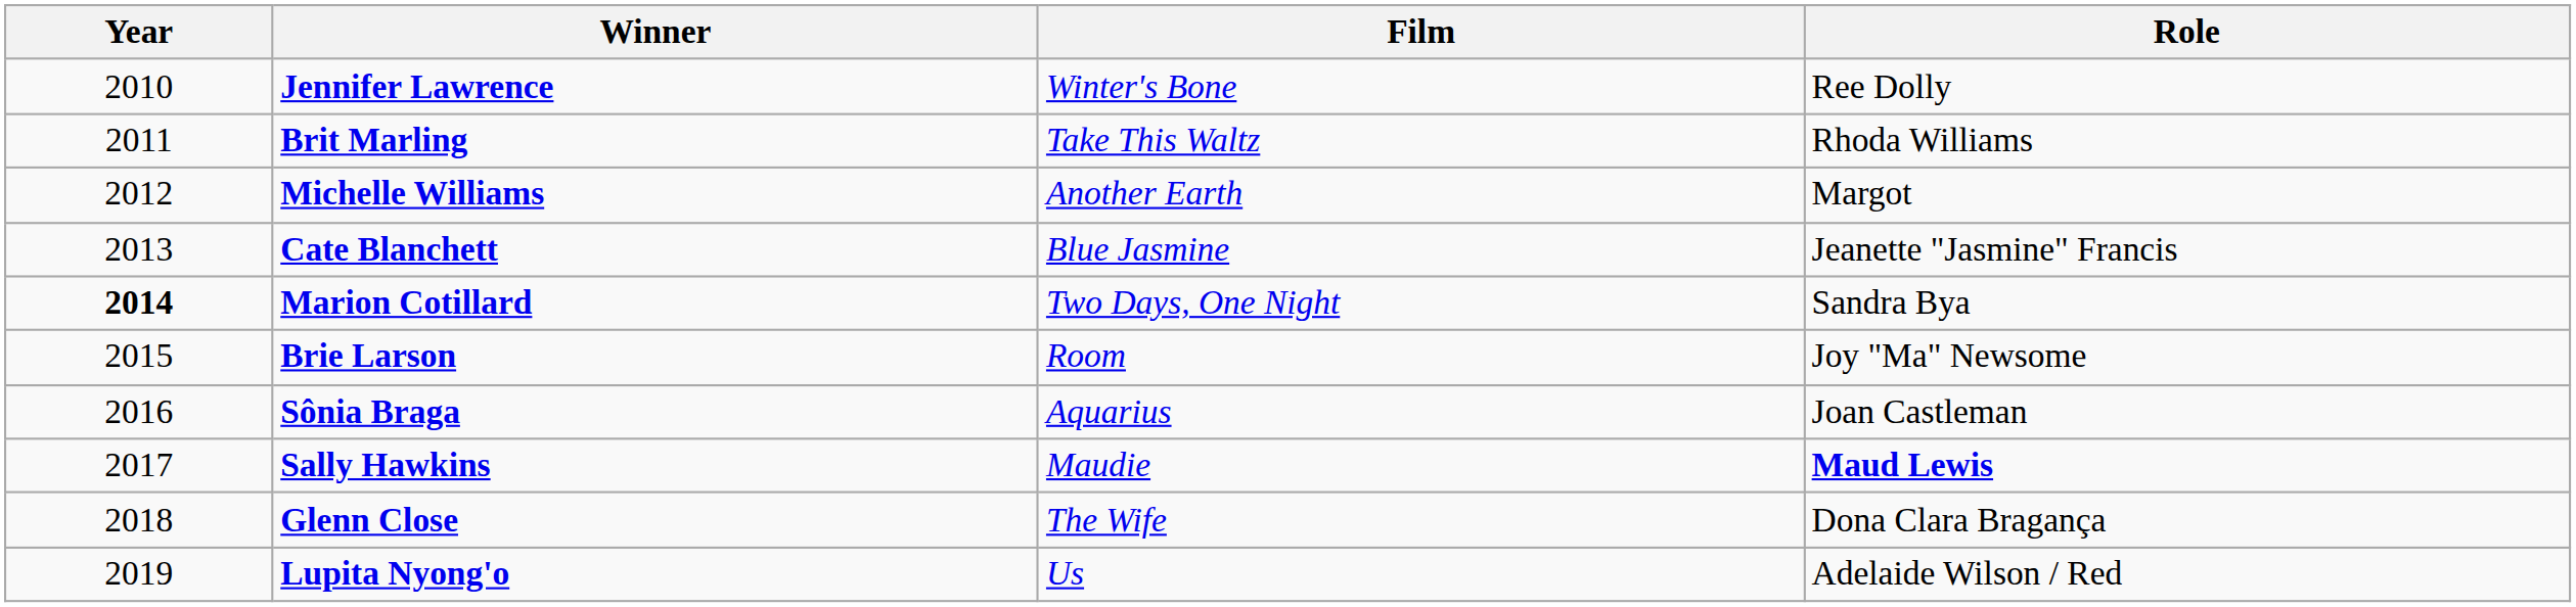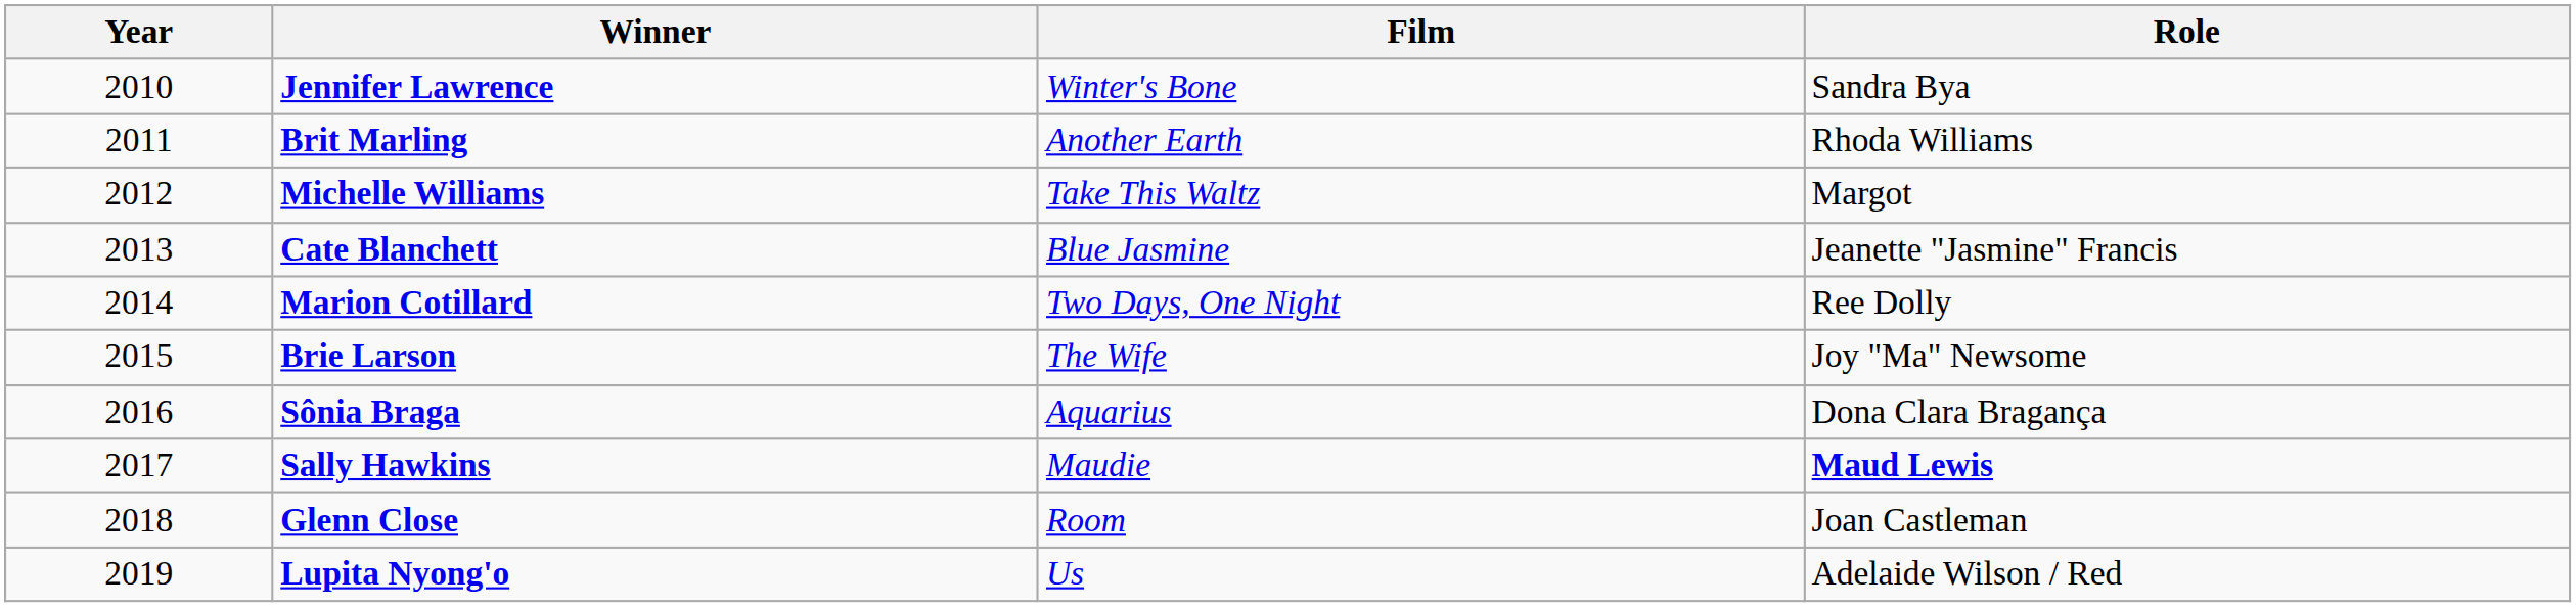Jennifer Lawrence | Role: Ree Dolly -> Sandra Bya
Brit Marling | Film: Take This Waltz -> Another Earth
Michelle Williams | Film: Another Earth -> Take This Waltz
Marion Cotillard | Year: bold -> normal
Marion Cotillard | Role: Sandra Bya -> Ree Dolly
Brie Larson | Film: Room -> The Wife
Sônia Braga | Role: Joan Castleman -> Dona Clara Bragança
Glenn Close | Film: The Wife -> Room
Glenn Close | Role: Dona Clara Bragança -> Joan Castleman
